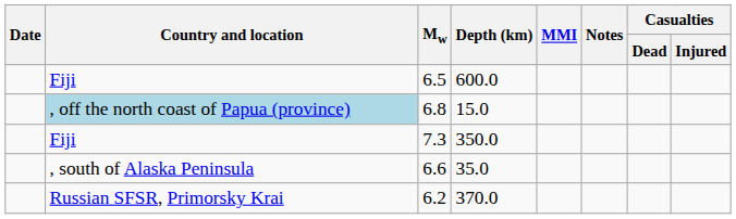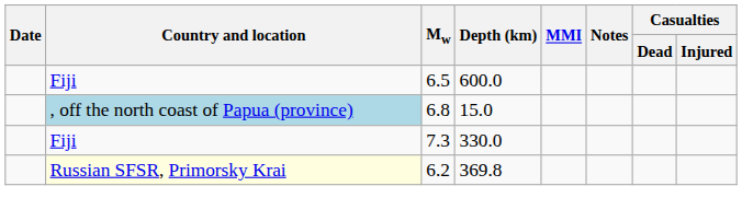7.3 | Depth (km): 350.0 -> 330.0
- row: , south of Alaska Peninsula | 6.6 | 35.0
6.2 | Country and location: no background -> lightyellow background
6.2 | Depth (km): 370.0 -> 369.8
